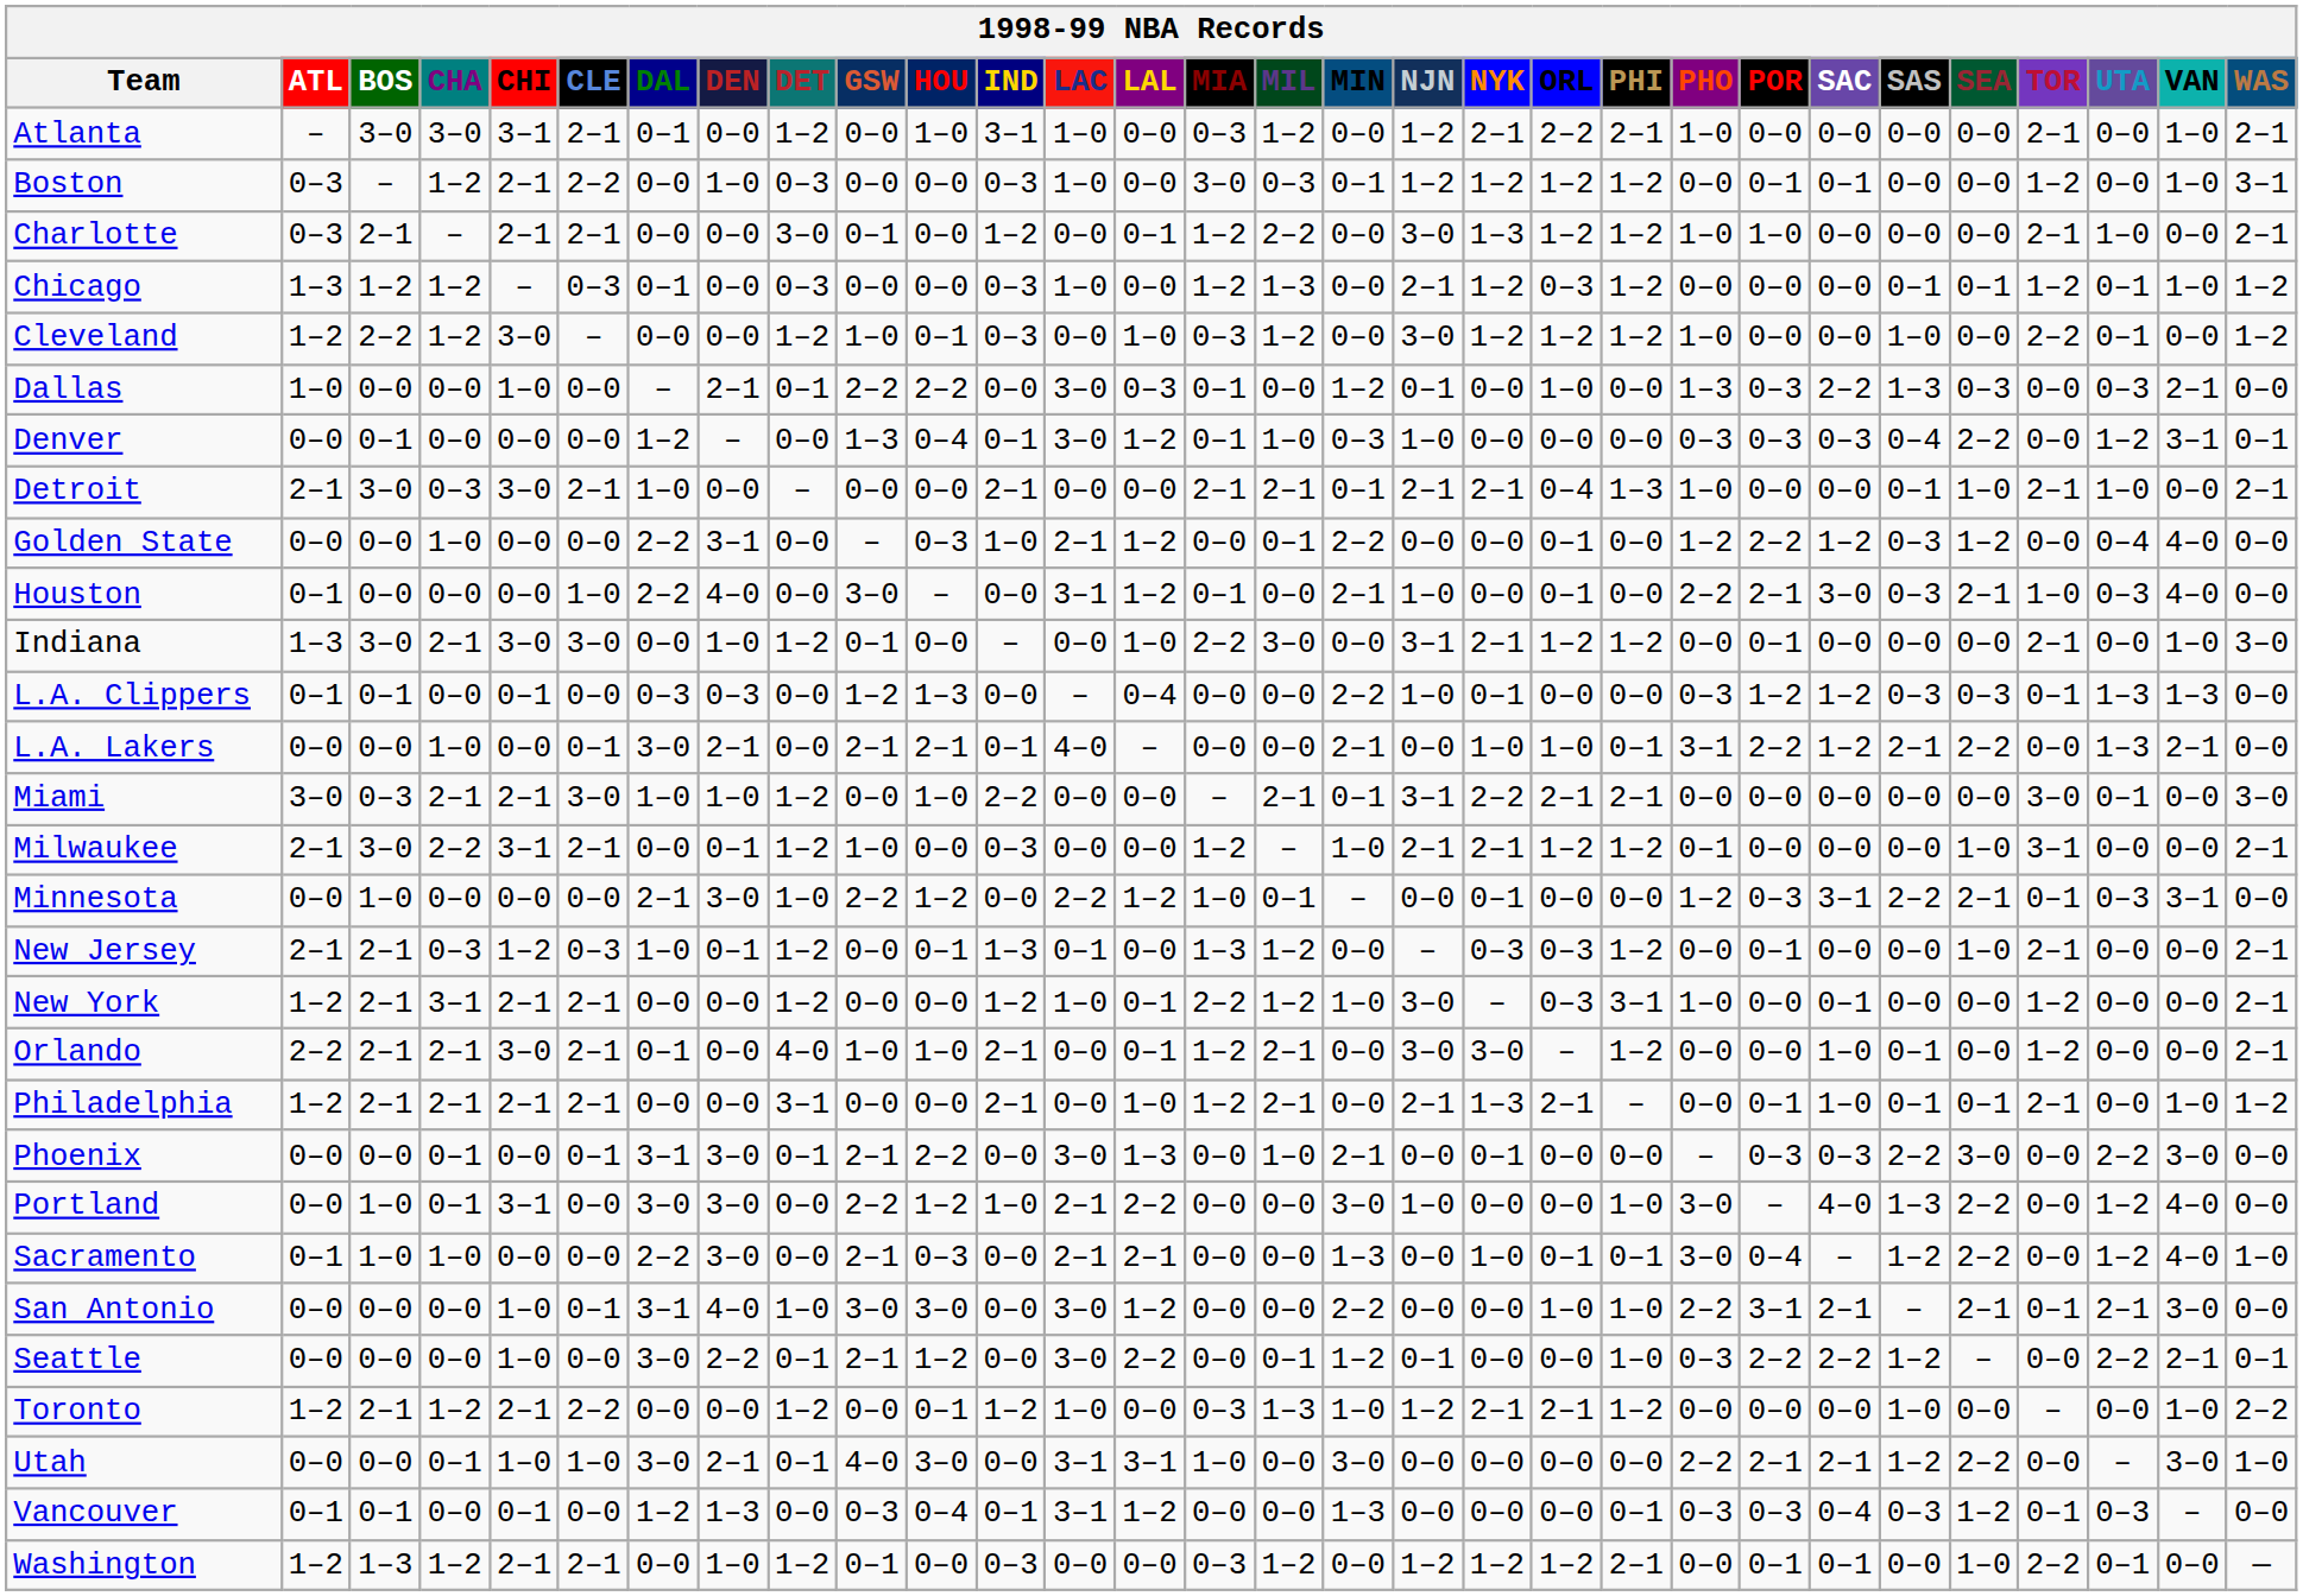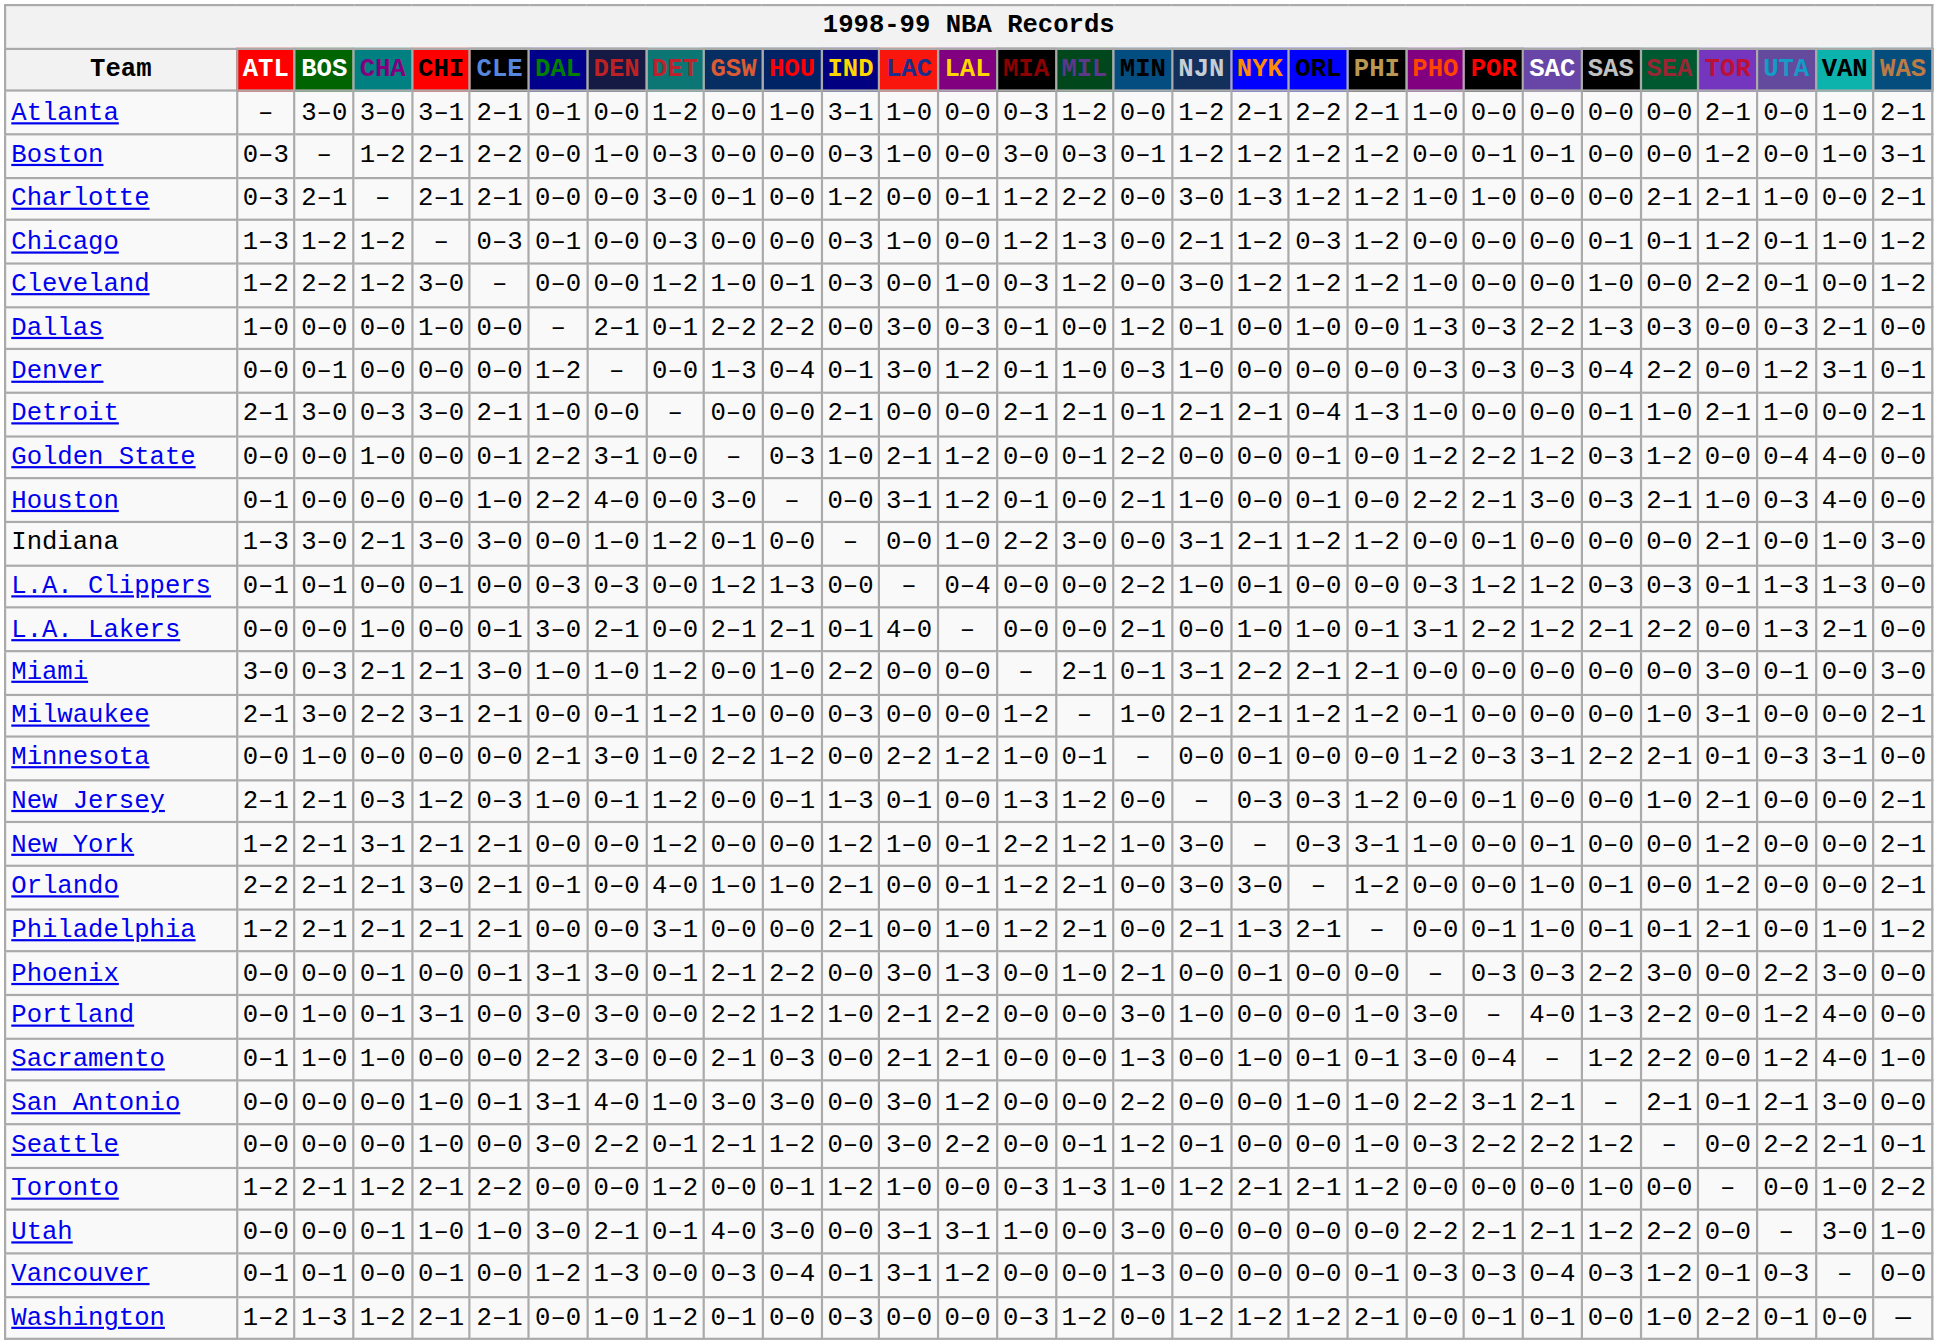Charlotte | SEA: 0–0 -> 2–1
Golden State | CLE: 0–0 -> 0–1
